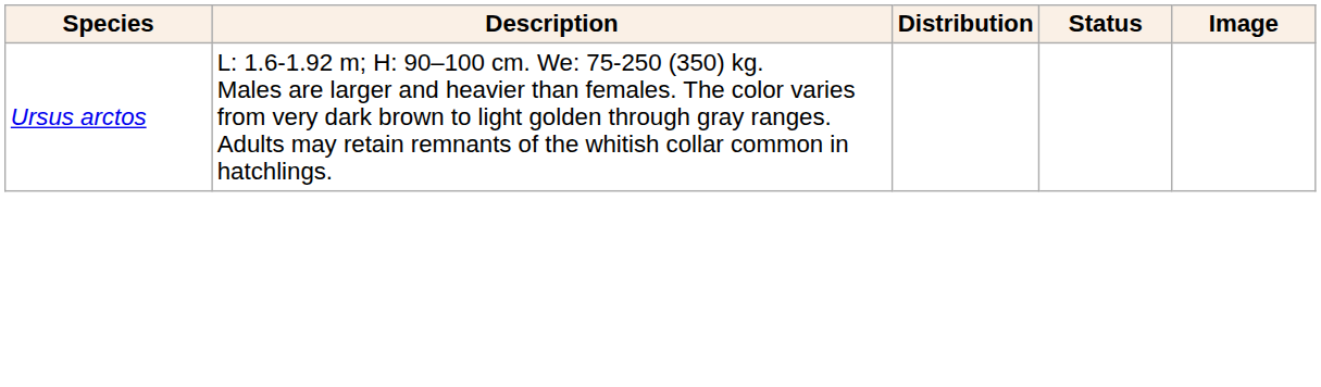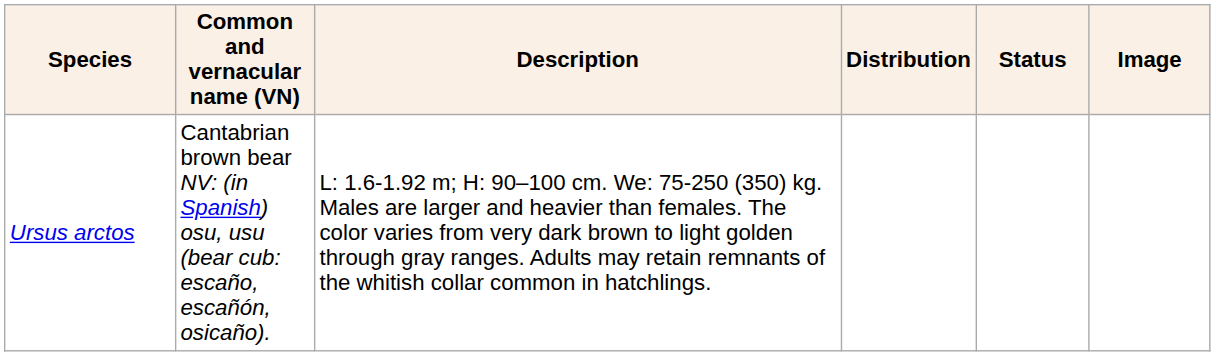+ column: Common and vernacular name (VN) | Cantabrian brown bear NV: (in Spanish) osu, usu (bear cub: escaño, escañón, osicaño).
